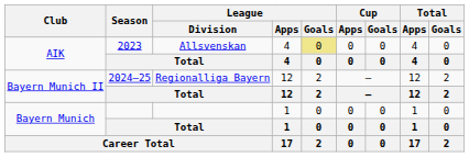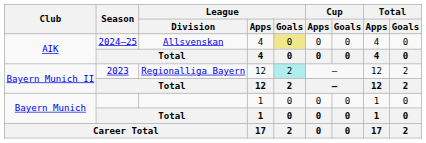AIK / Allsvenskan | Season: 2023 -> 2024–25
Bayern Munich II / Regionalliga Bayern | Season: 2024–25 -> 2023
Bayern Munich II / Regionalliga Bayern | League / Goals: no background -> paleturquoise background
